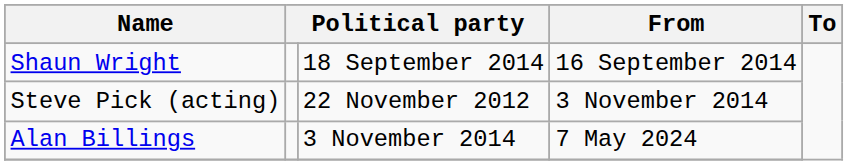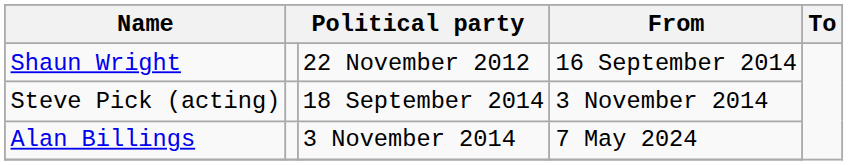Shaun Wright | column 3: 18 September 2014 -> 22 November 2012
Steve Pick (acting) | column 3: 22 November 2012 -> 18 September 2014
